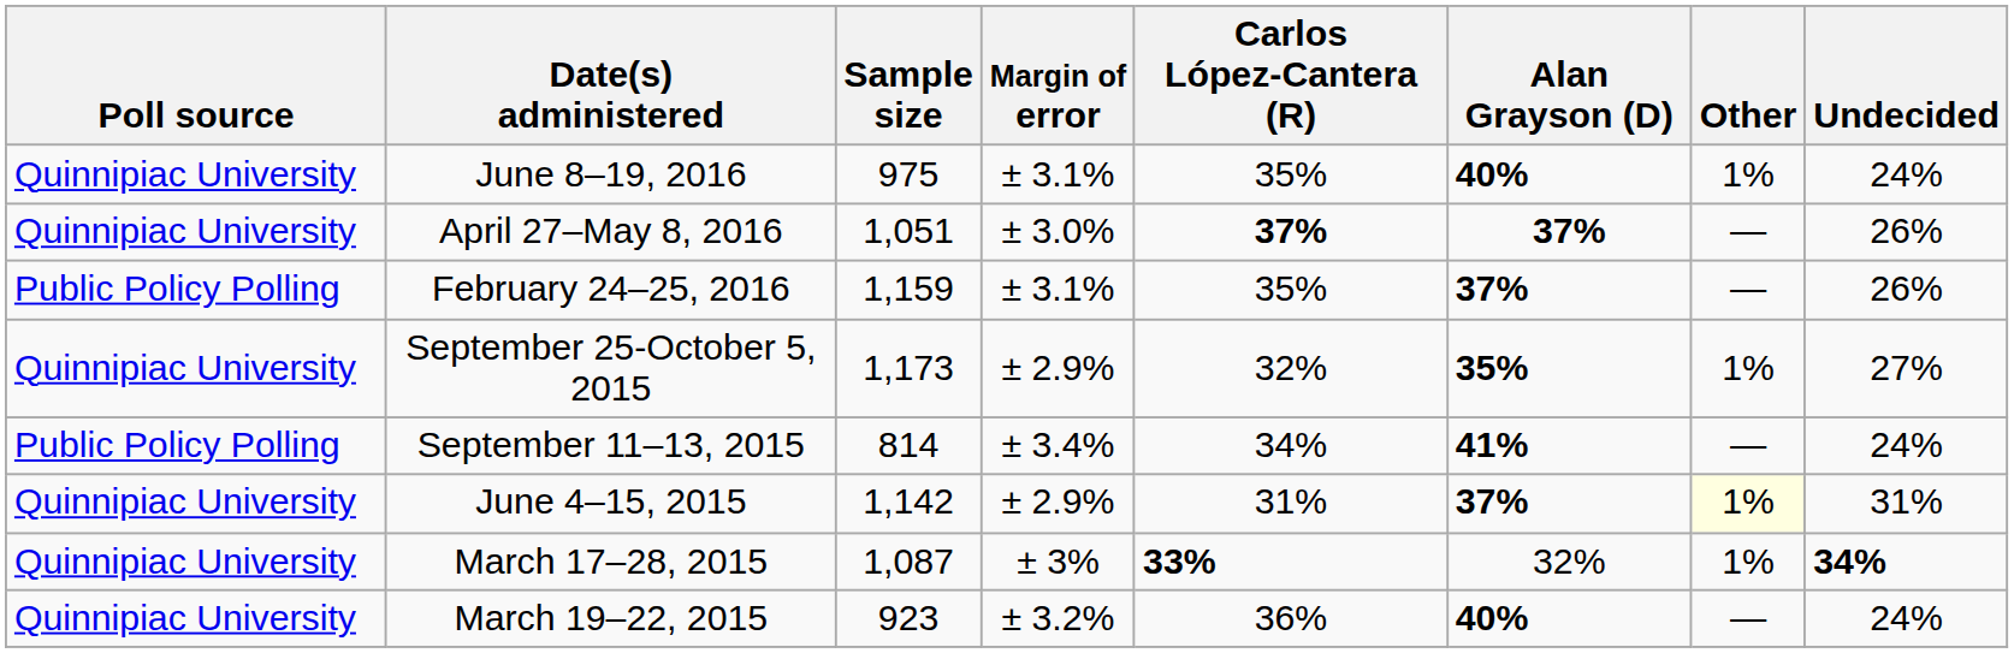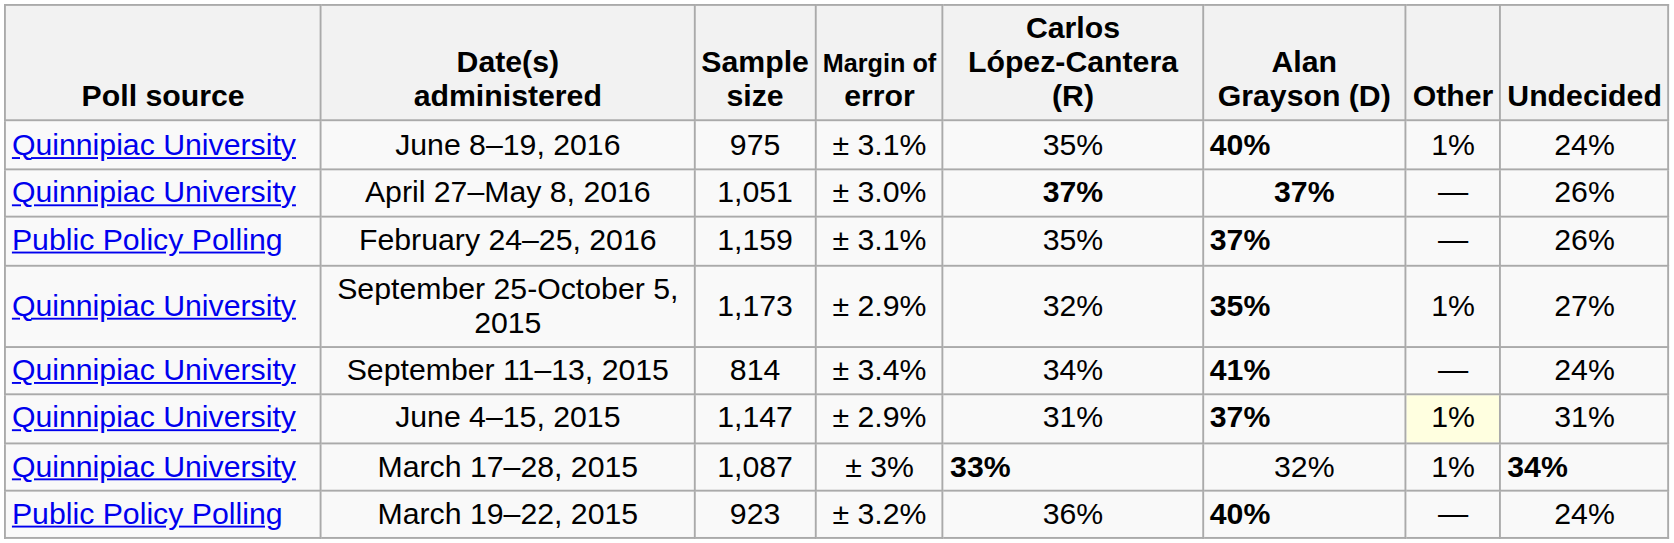September 11–13, 2015 | Poll source: Public Policy Polling -> Quinnipiac University
June 4–15, 2015 | Sample size: 1,142 -> 1,147
March 19–22, 2015 | Poll source: Quinnipiac University -> Public Policy Polling
